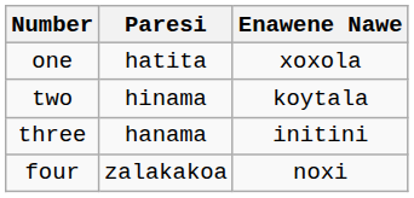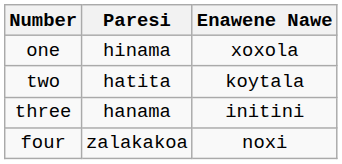one | Paresi: hatita -> hinama
two | Paresi: hinama -> hatita
